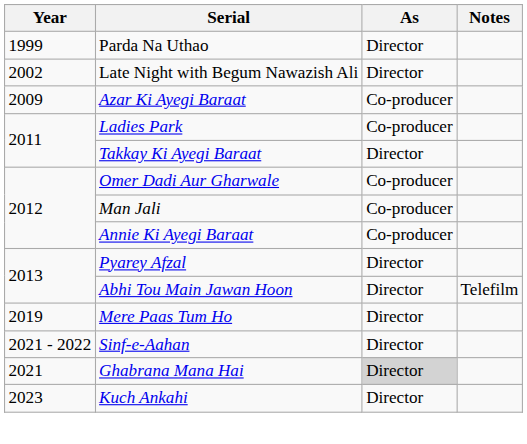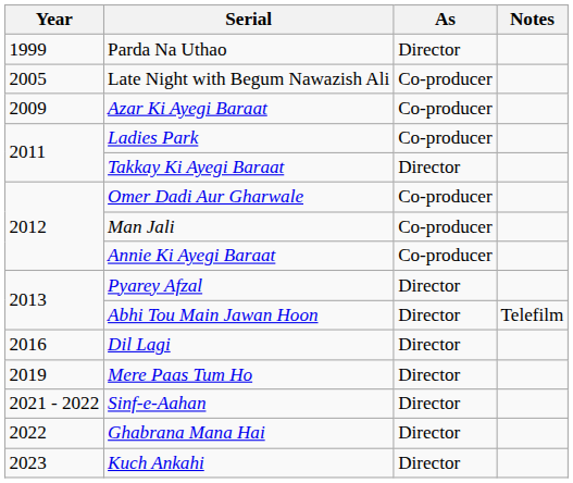Late Night with Begum Nawazish Ali | Year: 2002 -> 2005
Late Night with Begum Nawazish Ali | As: Director -> Co-producer
+ row: 2016 | Dil Lagi | Director
Ghabrana Mana Hai | Year: 2021 -> 2022
Ghabrana Mana Hai | As: lightgrey background -> no background
